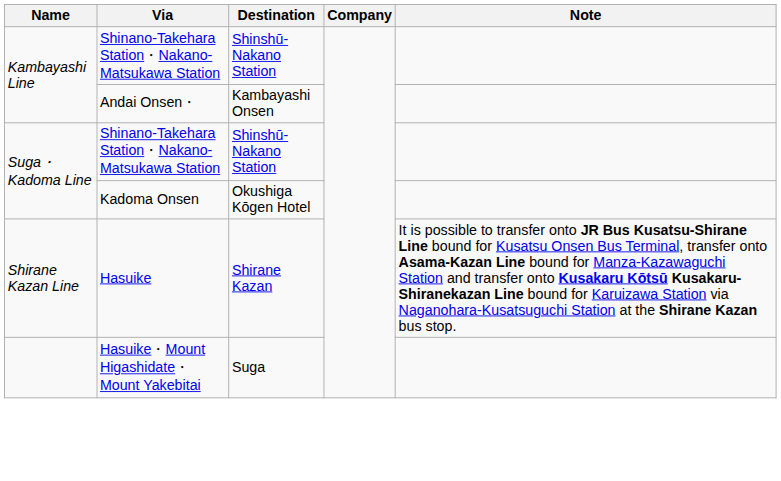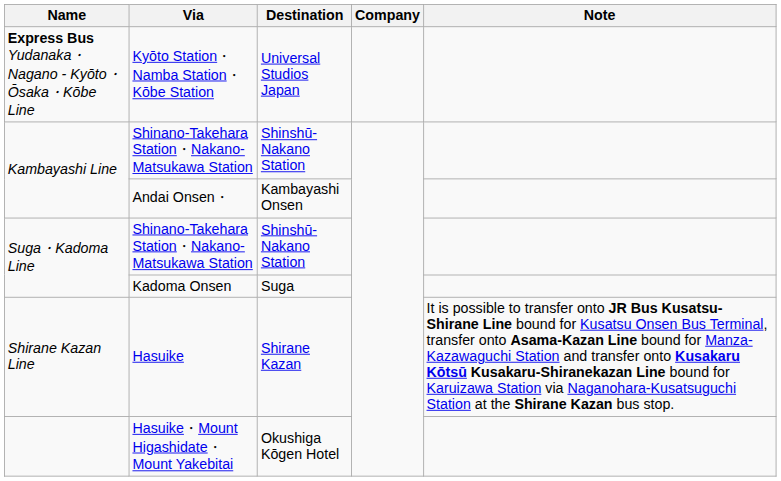+ row: Express Bus Yudanaka・Nagano - Kyōto・Ōsaka・Kōbe Line | Kyōto Station・Namba Station・Kōbe Station | Universal Studios Japan
Kadoma Onsen | Destination: Okushiga Kōgen Hotel -> Suga
Hasuike・Mount Higashidate・Mount Yakebitai | Destination: Suga -> Okushiga Kōgen Hotel
